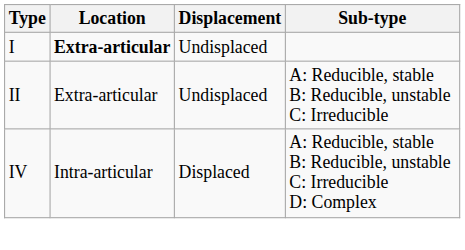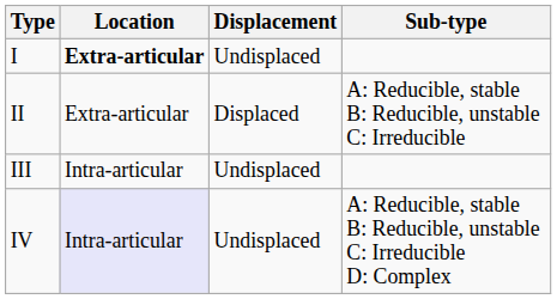II | Displacement: Undisplaced -> Displaced
+ row: III | Intra-articular | Undisplaced
IV | Location: no background -> lavender background
IV | Displacement: Displaced -> Undisplaced
